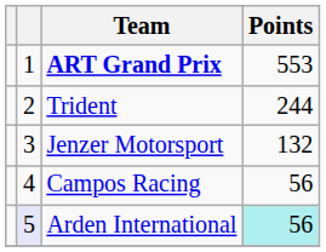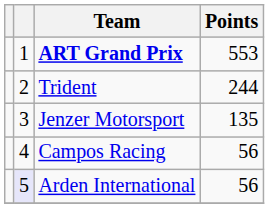Jenzer Motorsport | Points: 132 -> 135
Arden International | Points: paleturquoise background -> no background
